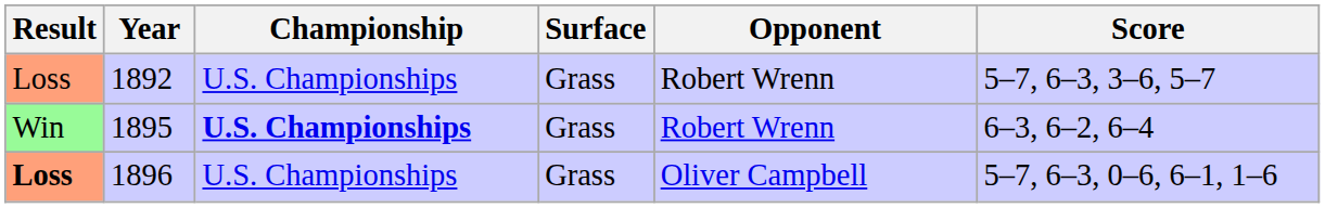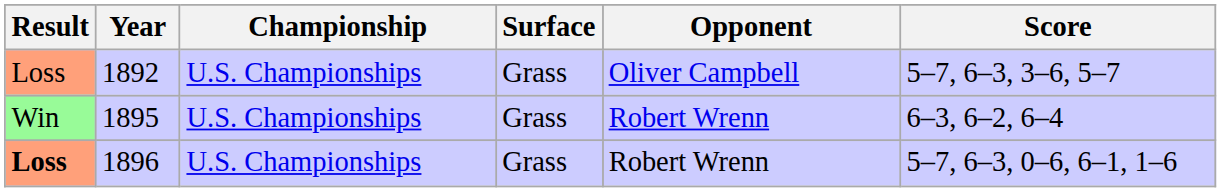1892 | Opponent: Robert Wrenn -> Oliver Campbell
1895 | Championship: bold -> normal
1896 | Opponent: Oliver Campbell -> Robert Wrenn
